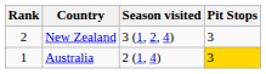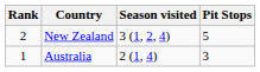New Zealand | Pit Stops: 3 -> 5
Australia | Pit Stops: gold background -> no background
